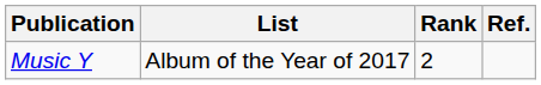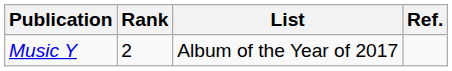columns swapped: List <-> Rank
